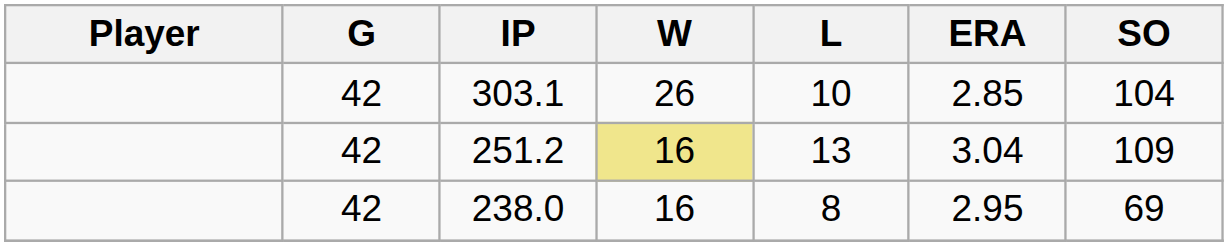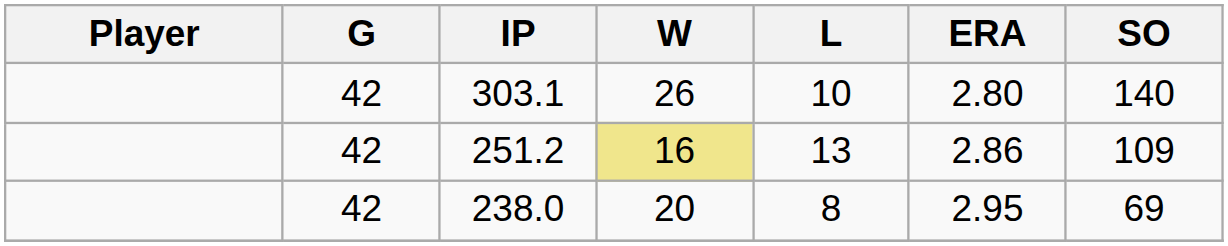303.1 | ERA: 2.85 -> 2.80
303.1 | SO: 104 -> 140
251.2 | ERA: 3.04 -> 2.86
238.0 | W: 16 -> 20
